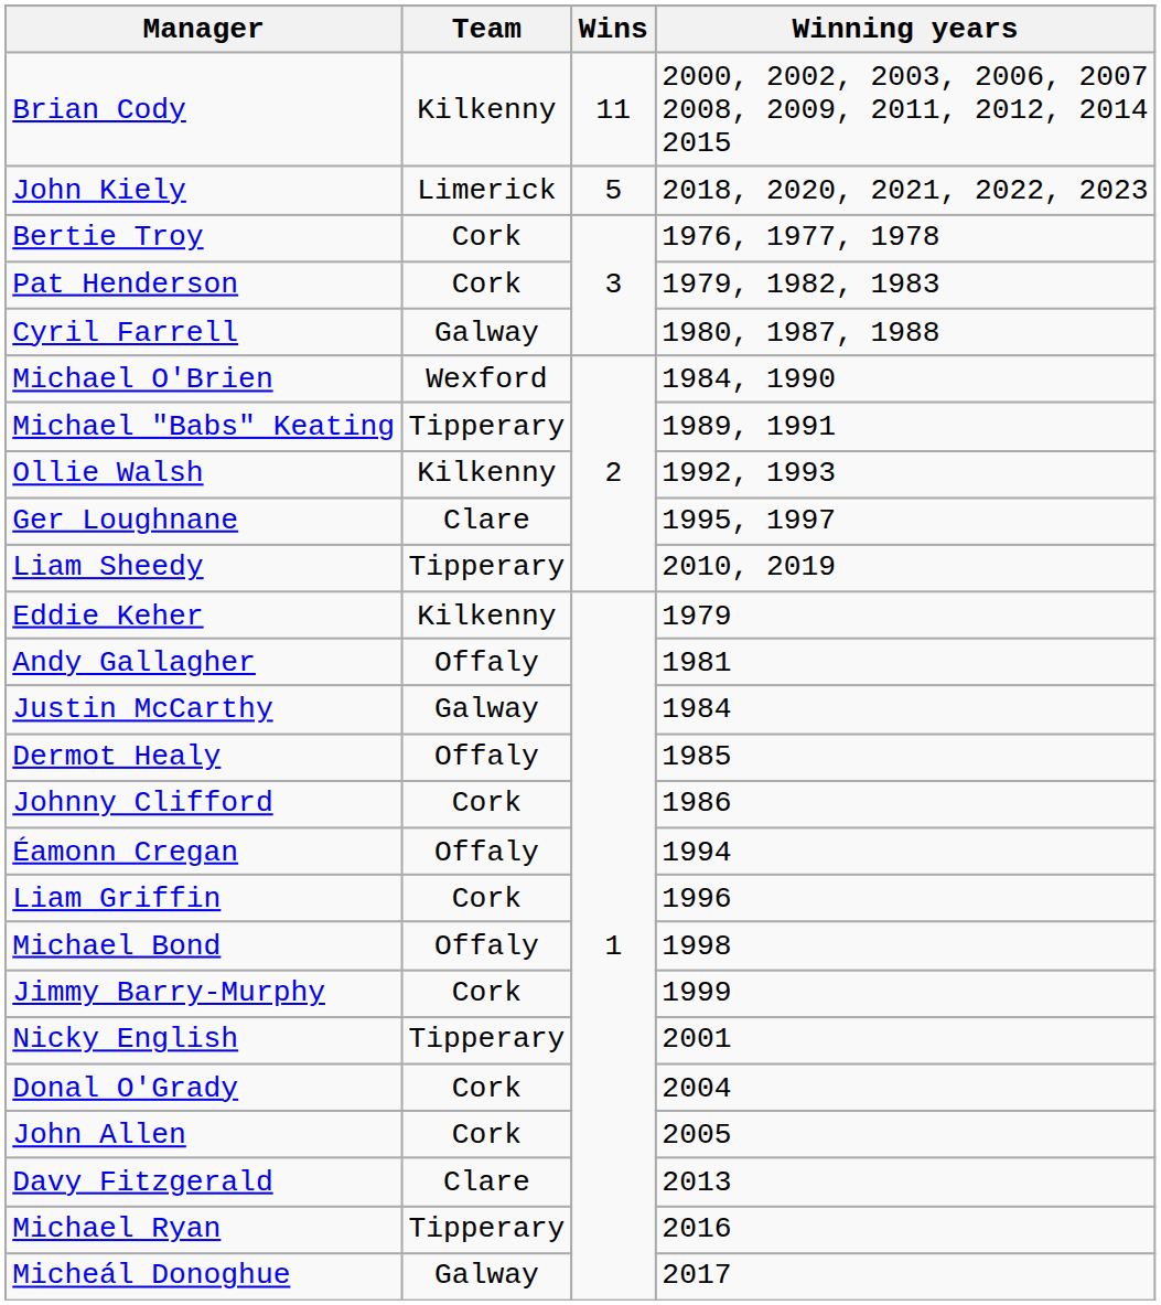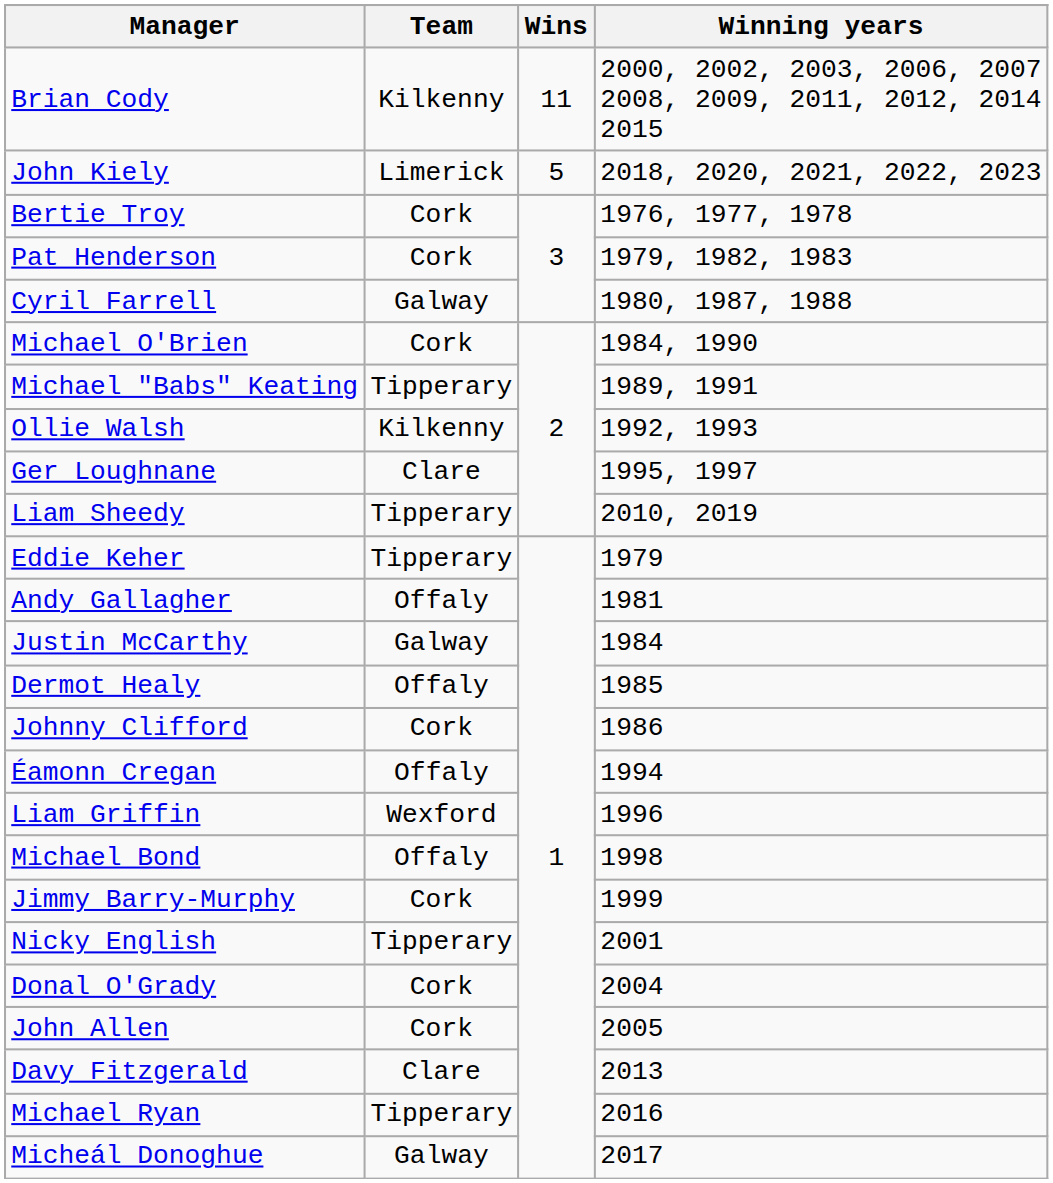Michael O'Brien | Team: Wexford -> Cork
Eddie Keher | Team: Kilkenny -> Tipperary
Liam Griffin | Team: Cork -> Wexford
